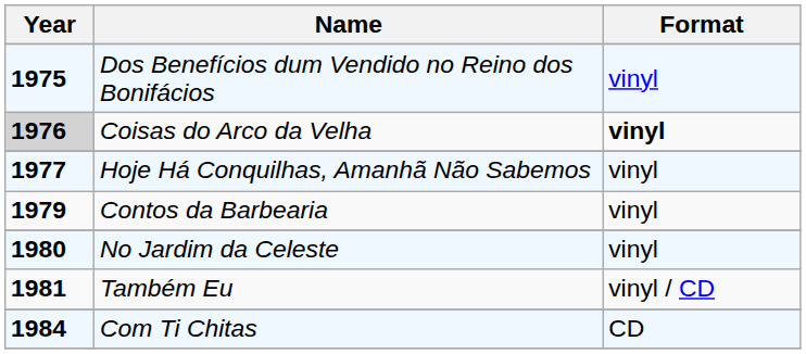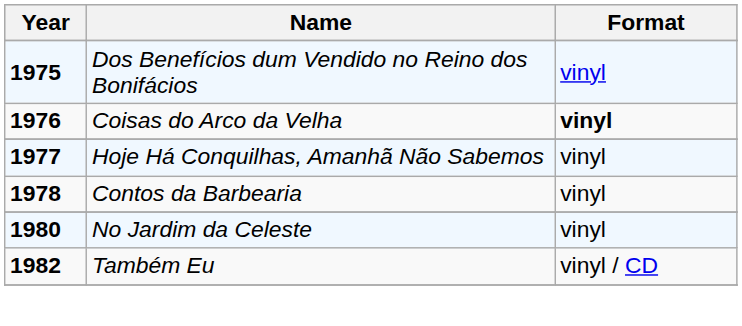Coisas do Arco da Velha | Year: lightgrey background -> no background
Contos da Barbearia | Year: 1979 -> 1978
Também Eu | Year: 1981 -> 1982
- row: 1984 | Com Ti Chitas | CD
